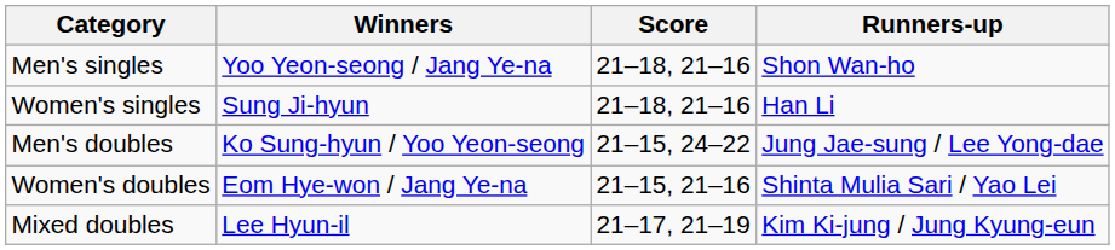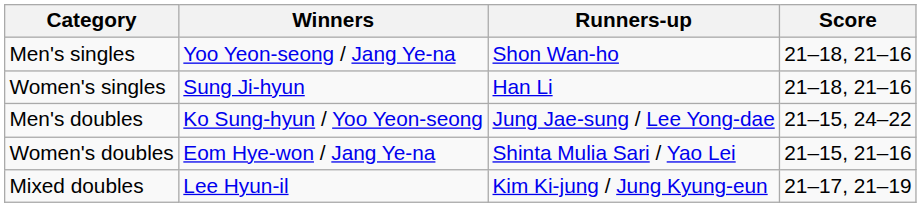columns swapped: Runners-up <-> Score
